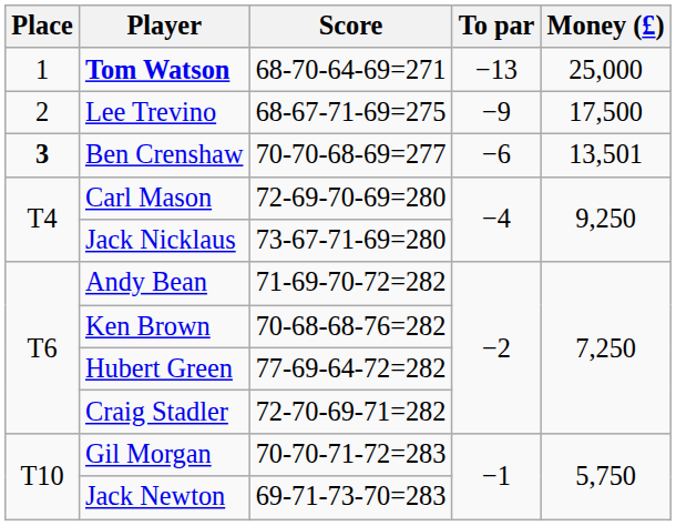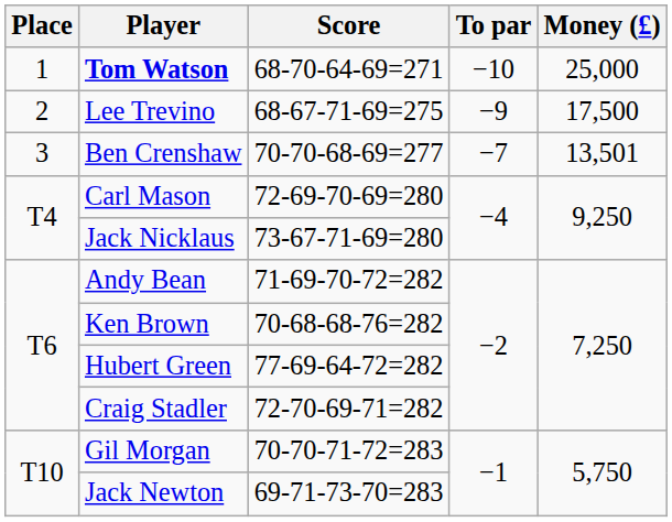Tom Watson | To par: −13 -> −10
Ben Crenshaw | Place: bold -> normal
Ben Crenshaw | To par: −6 -> −7
